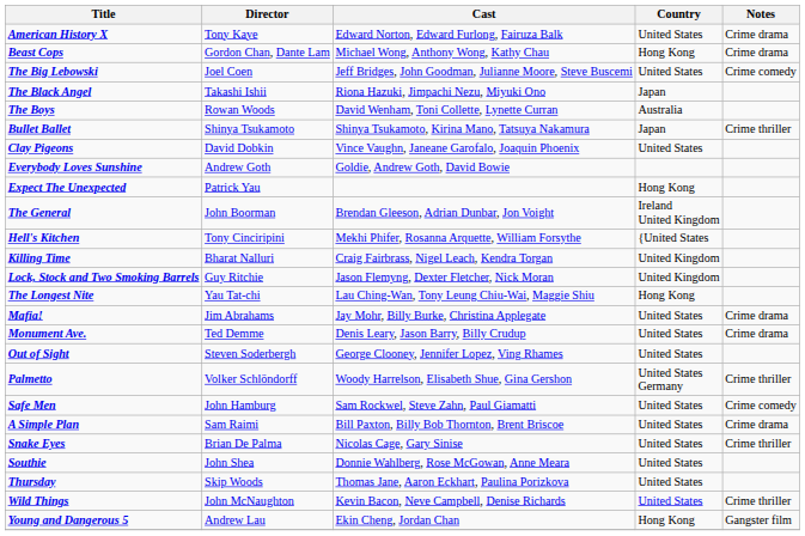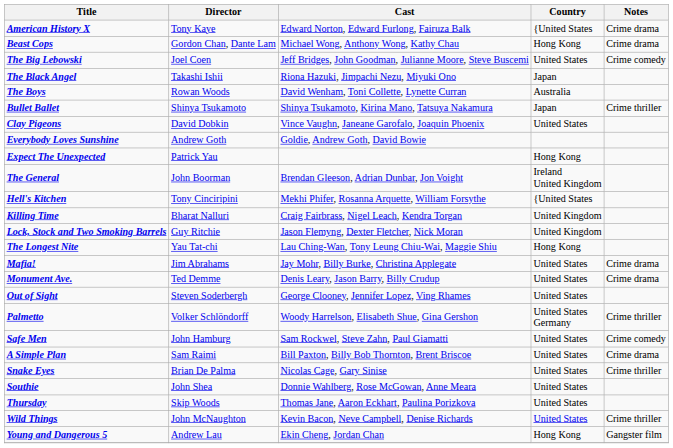American History X | Country: United States -> {United States
